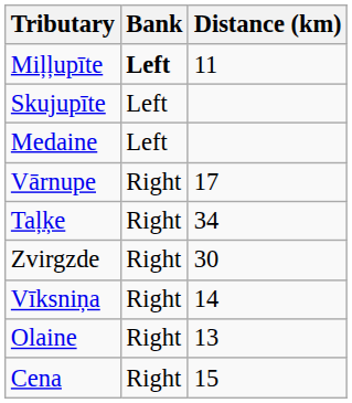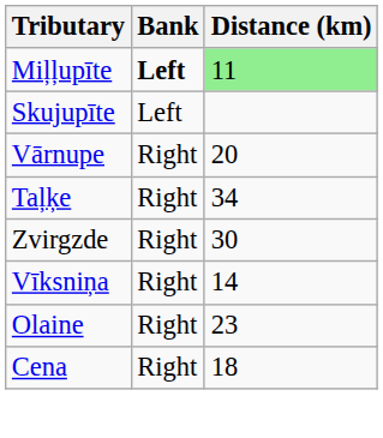Miļļupīte | Distance (km): no background -> lightgreen background
- row: Medaine | Left
Vārnupe | Distance (km): 17 -> 20
Olaine | Distance (km): 13 -> 23
Cena | Distance (km): 15 -> 18
